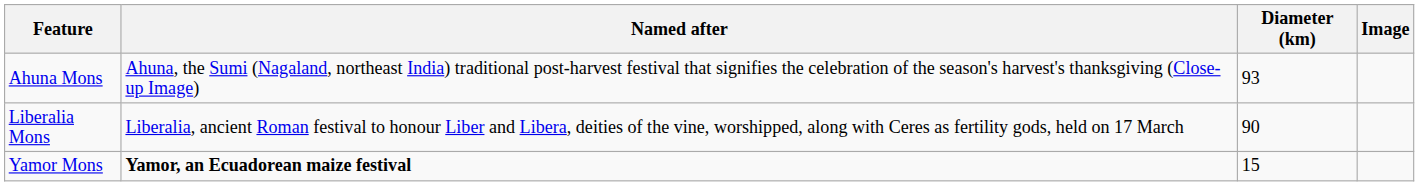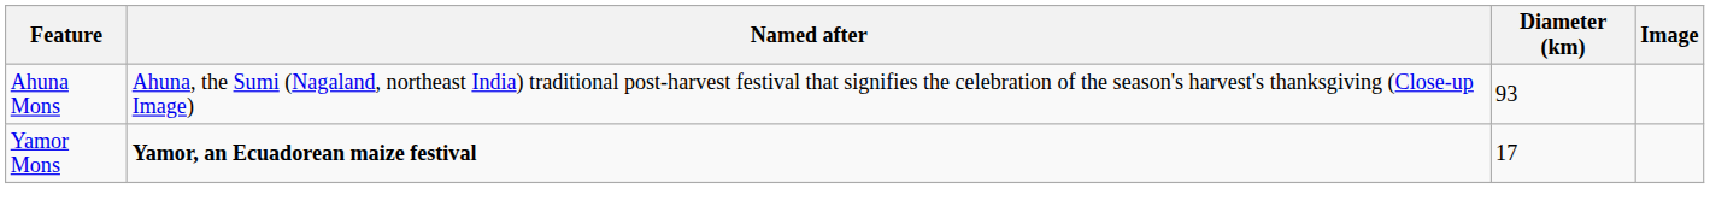- row: Liberalia Mons | Liberalia, ancient Roman festival to honour Liber and Libera, deities of the vine, worshipped, along with Ceres as fertility gods, held on 17 March | 90
Yamor Mons | Diameter (km): 15 -> 17
